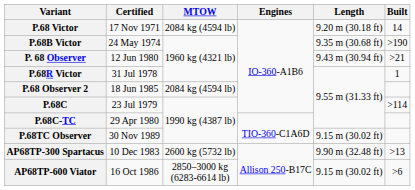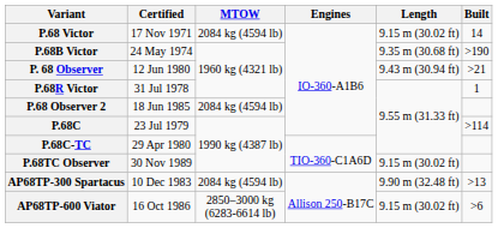P.68 Victor | Length: 9.20 m (30.18 ft) -> 9.15 m (30.02 ft)
AP68TP-300 Spartacus | MTOW: 2600 kg (5732 lb) -> 2084 kg (4594 lb)
